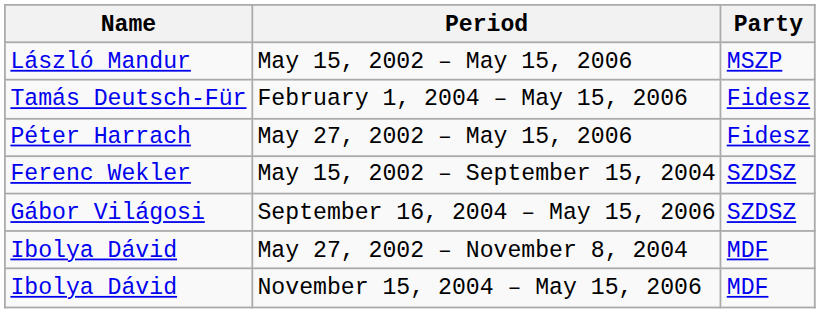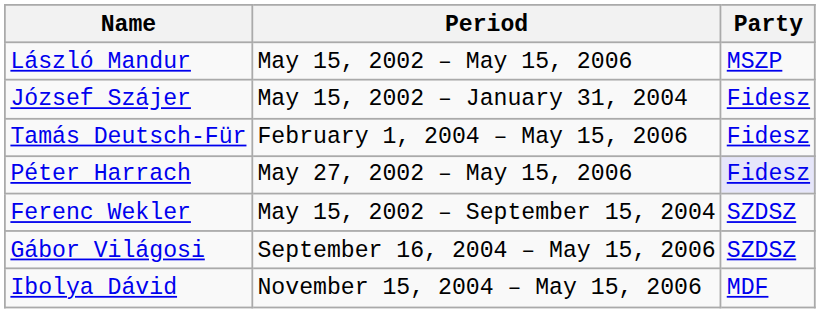+ row: József Szájer | May 15, 2002 – January 31, 2004 | Fidesz
May 27, 2002 – May 15, 2006 | Party: no background -> lavender background
- row: Ibolya Dávid | May 27, 2002 – November 8, 2004 | MDF
